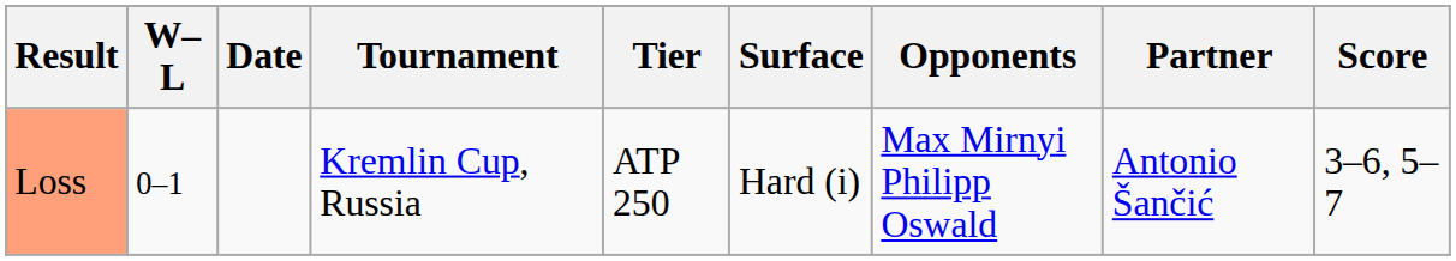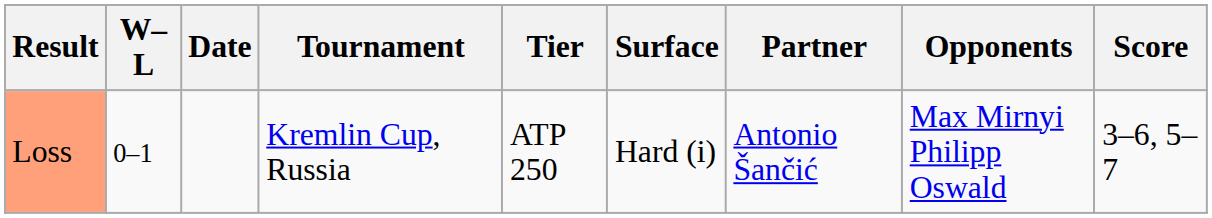columns swapped: Partner <-> Opponents
